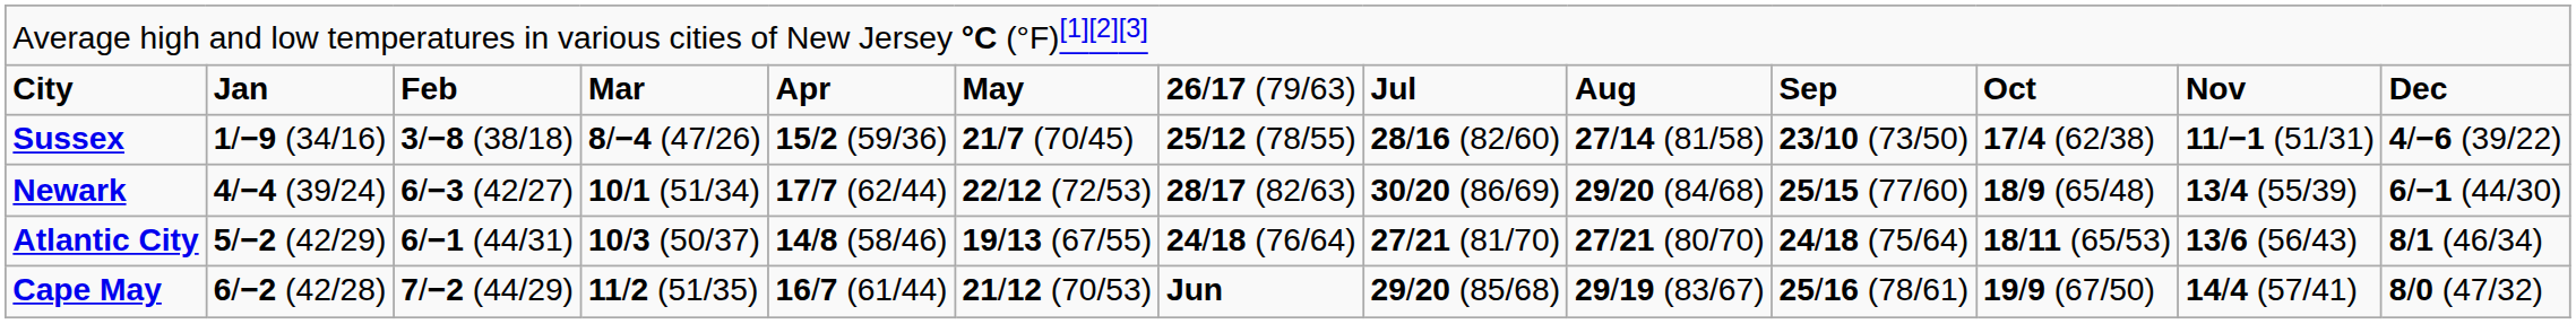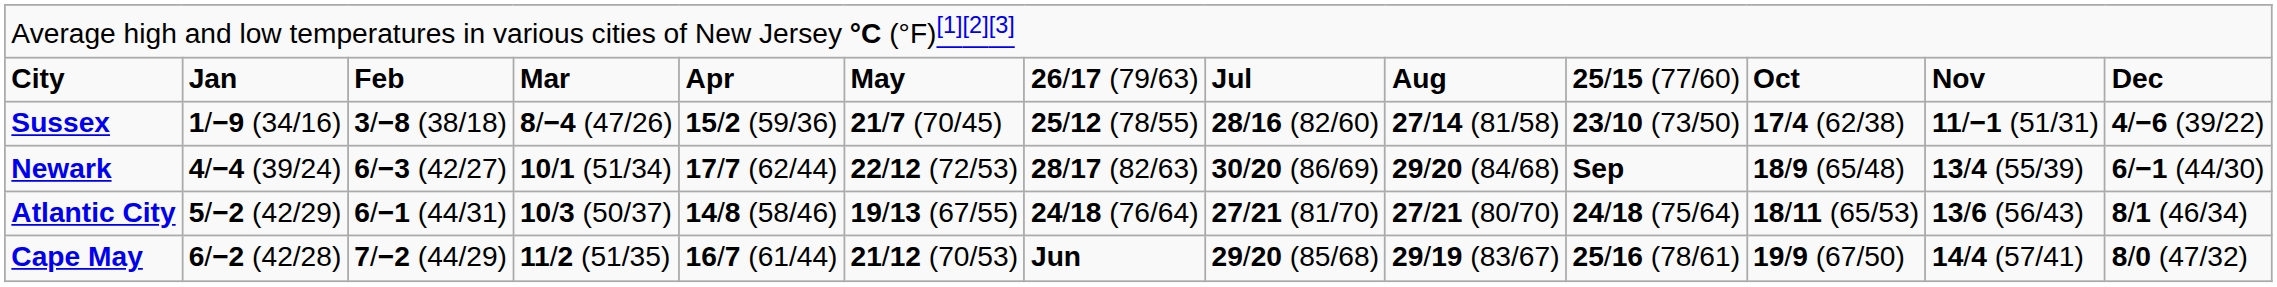City | column 10: Sep -> 25/15 (77/60)
Newark | column 10: 25/15 (77/60) -> Sep
